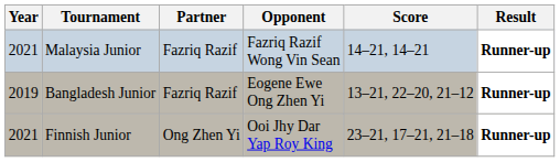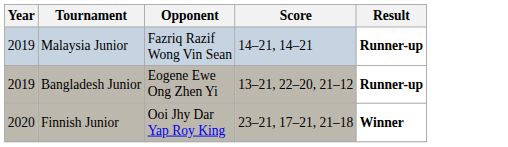- column: Partner | Fazriq Razif | Fazriq Razif | Ong Zhen Yi
Malaysia Junior | Year: 2021 -> 2019
Finnish Junior | Year: 2021 -> 2020
Finnish Junior | Result: Runner-up -> Winner
